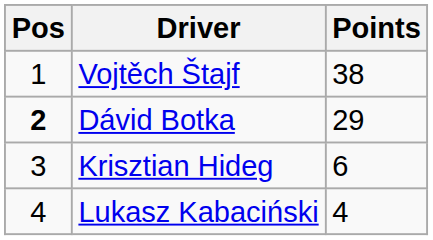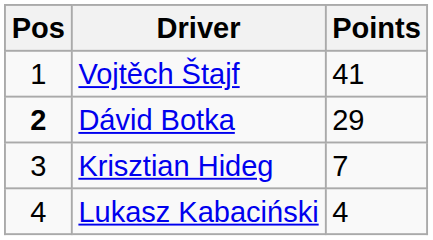Vojtěch Štajf | Points: 38 -> 41
Krisztian Hideg | Points: 6 -> 7
